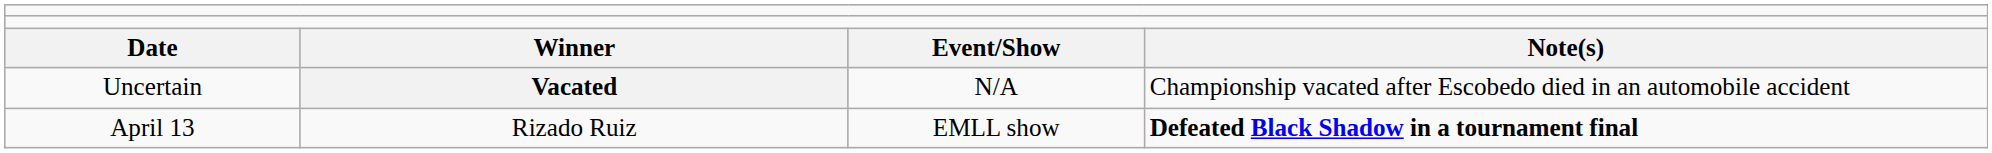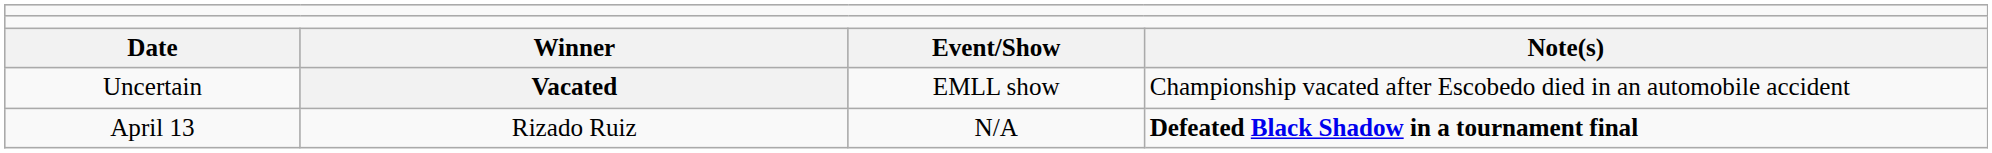Uncertain | column 3: N/A -> EMLL show
April 13 | column 3: EMLL show -> N/A
